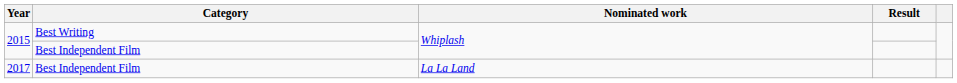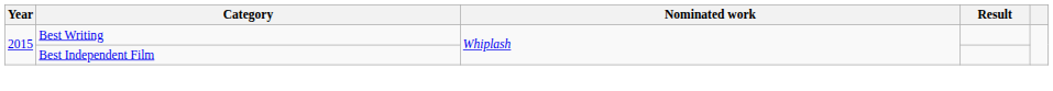- row: 2017 | Best Independent Film | La La Land
